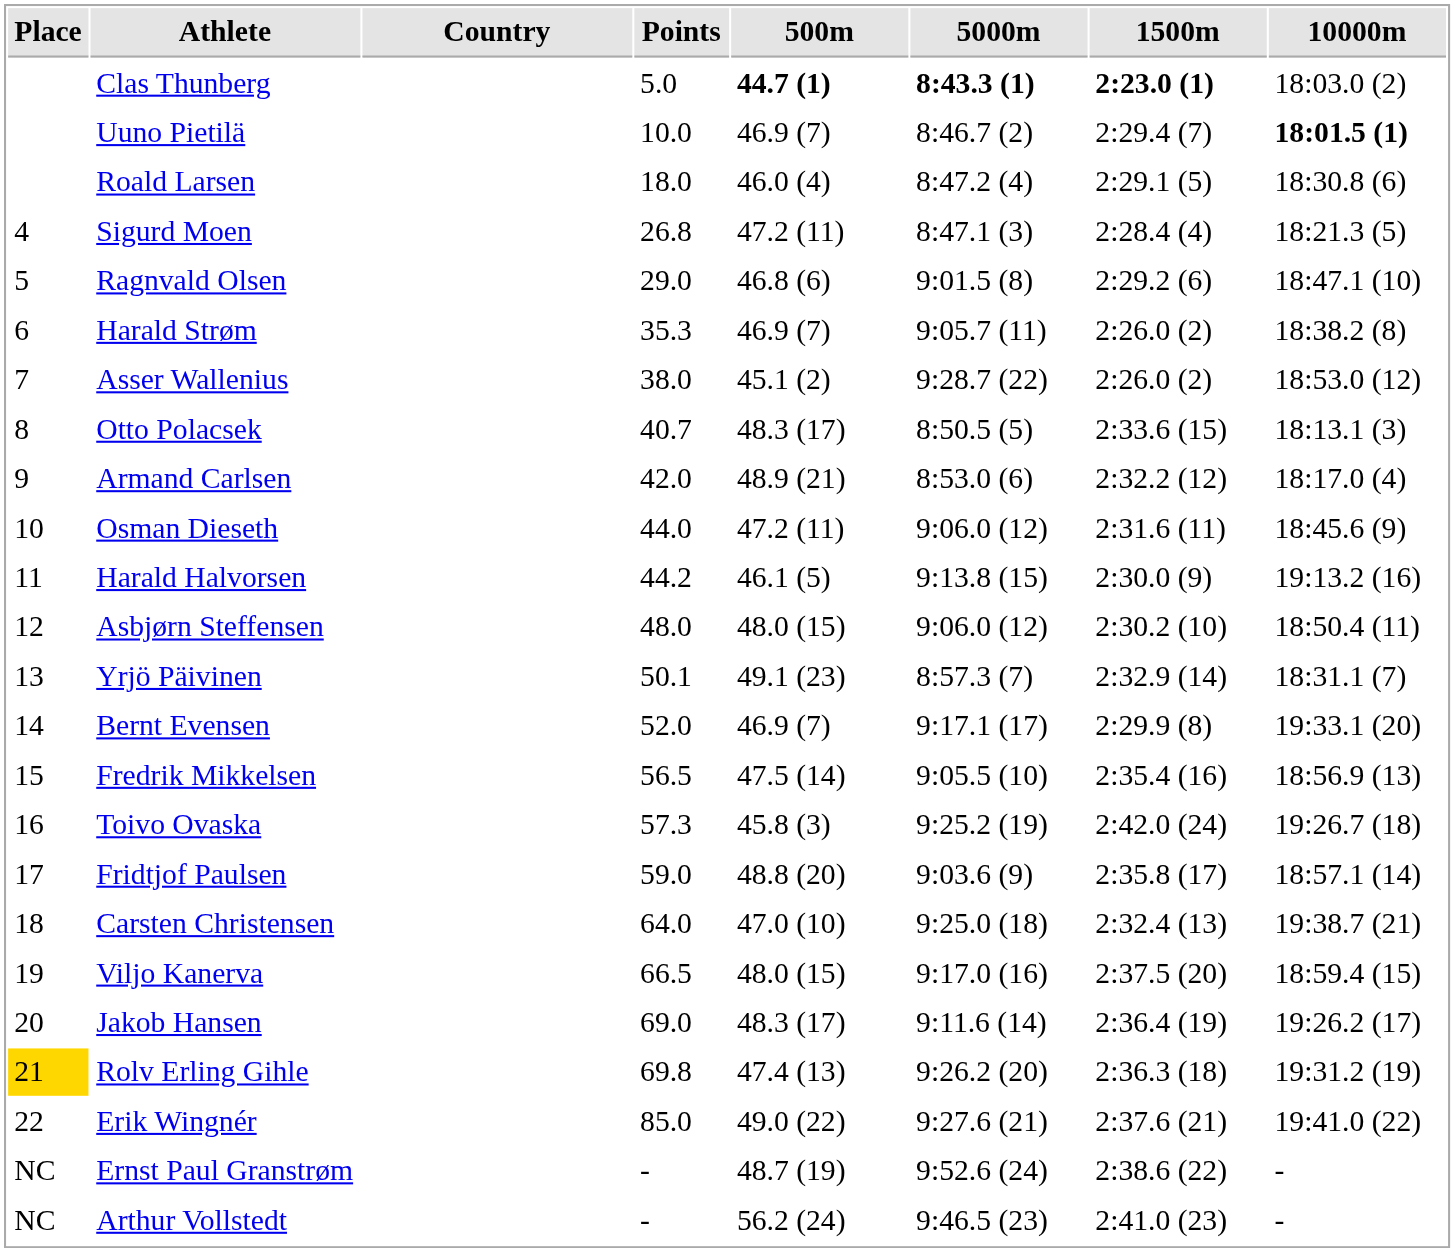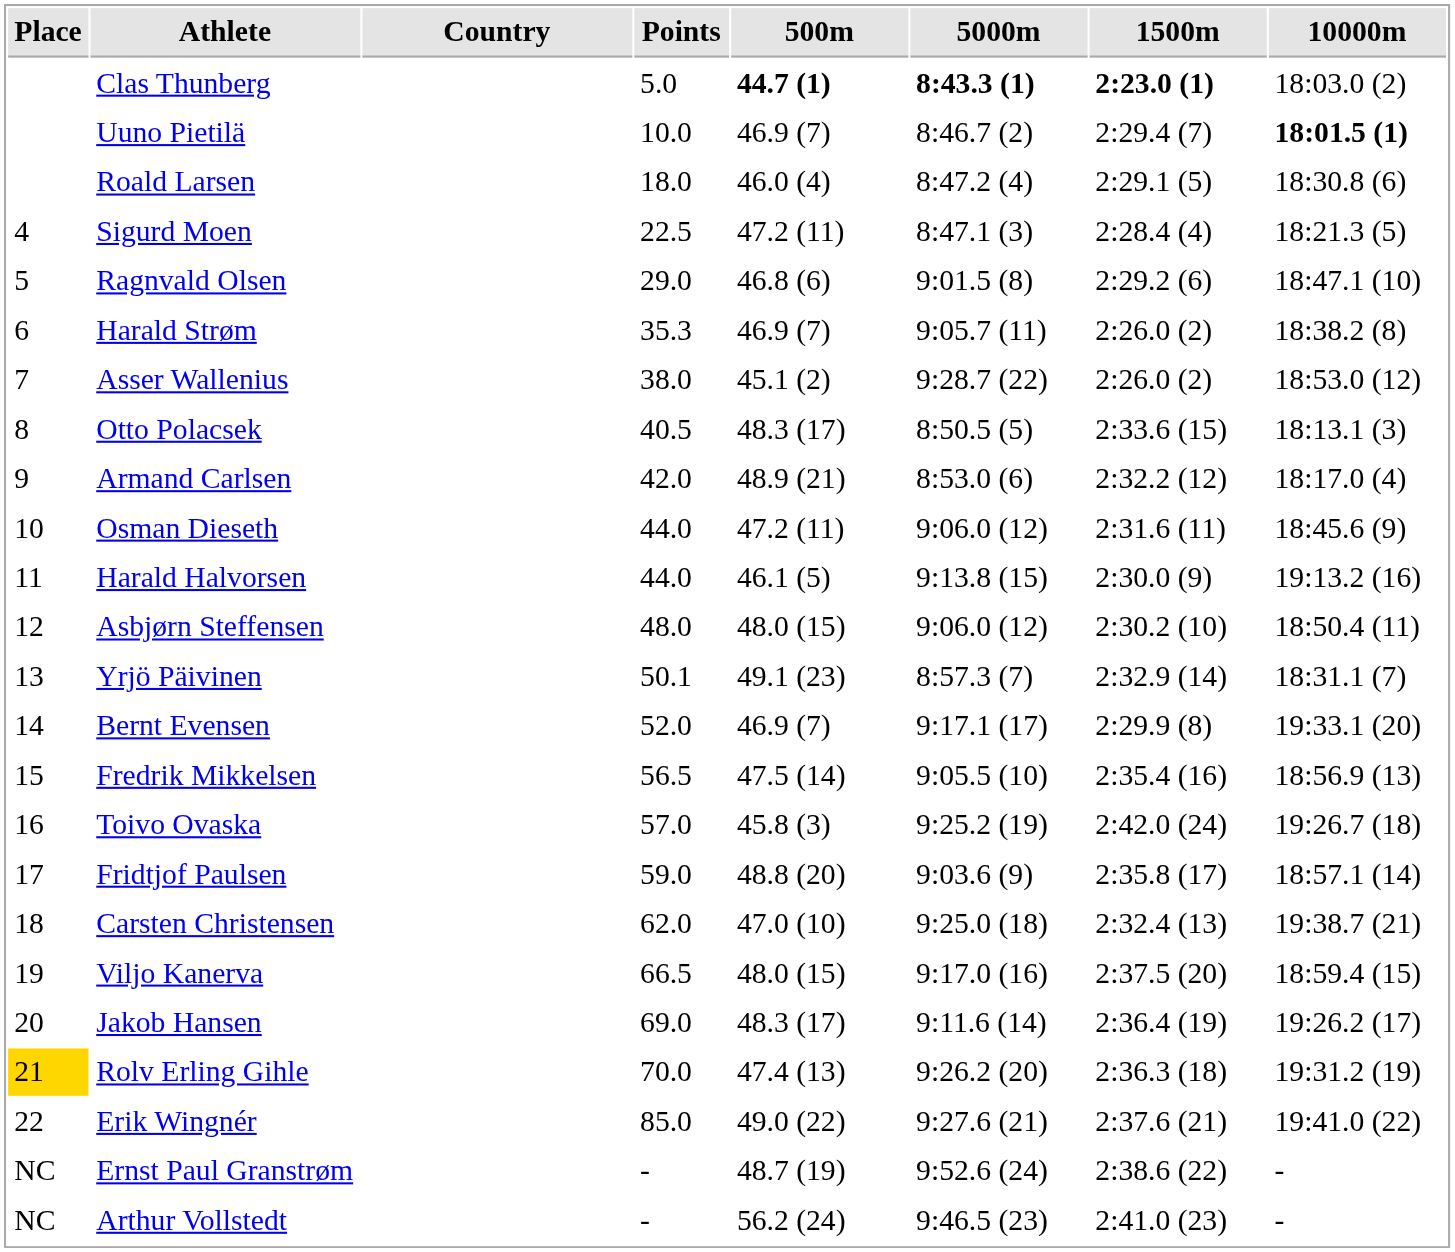Sigurd Moen | Points: 26.8 -> 22.5
Otto Polacsek | Points: 40.7 -> 40.5
Harald Halvorsen | Points: 44.2 -> 44.0
Toivo Ovaska | Points: 57.3 -> 57.0
Carsten Christensen | Points: 64.0 -> 62.0
Rolv Erling Gihle | Points: 69.8 -> 70.0
